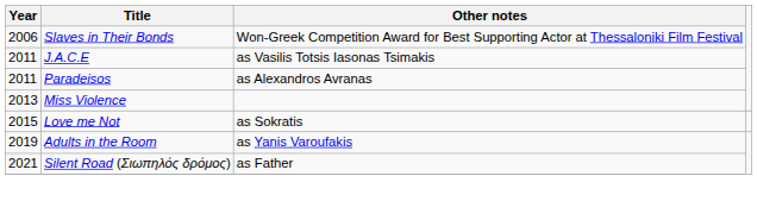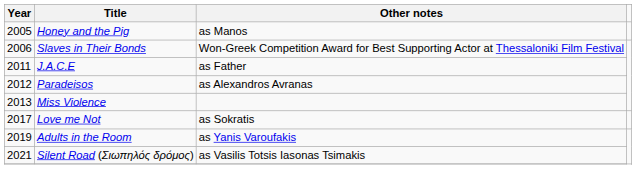+ row: 2005 | Honey and the Pig | as Manos
J.A.C.E | Other notes: as Vasilis Totsis Iasonas Tsimakis -> as Father
Paradeisos | Year: 2011 -> 2012
Love me Not | Year: 2015 -> 2017
Silent Road (Σιωπηλός δρόμος) | Other notes: as Father -> as Vasilis Totsis Iasonas Tsimakis
